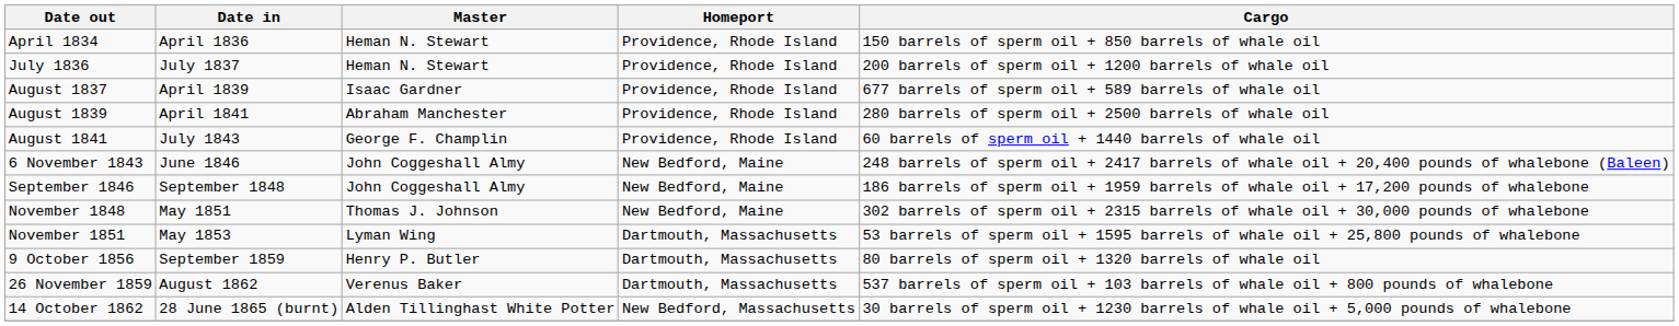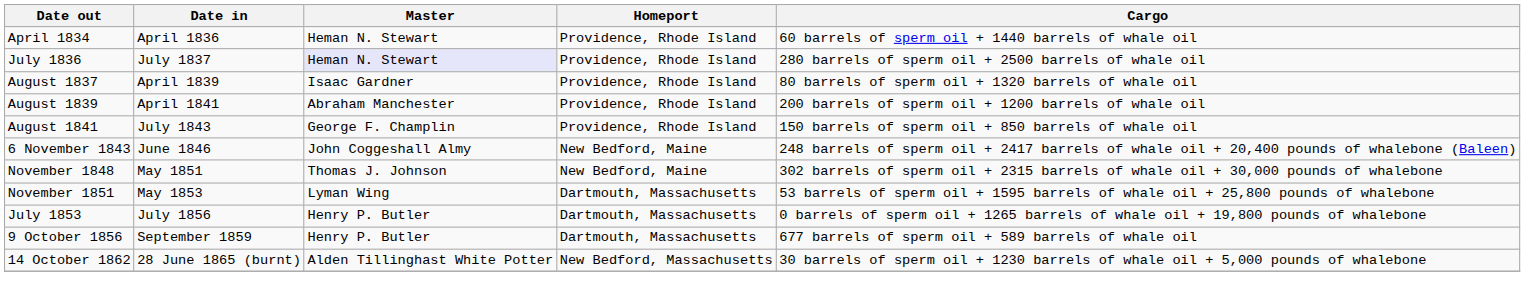April 1834 | Cargo: 150 barrels of sperm oil + 850 barrels of whale oil -> 60 barrels of sperm oil + 1440 barrels of whale oil
July 1836 | Master: no background -> lavender background
July 1836 | Cargo: 200 barrels of sperm oil + 1200 barrels of whale oil -> 280 barrels of sperm oil + 2500 barrels of whale oil
August 1837 | Cargo: 677 barrels of sperm oil + 589 barrels of whale oil -> 80 barrels of sperm oil + 1320 barrels of whale oil
August 1839 | Cargo: 280 barrels of sperm oil + 2500 barrels of whale oil -> 200 barrels of sperm oil + 1200 barrels of whale oil
August 1841 | Cargo: 60 barrels of sperm oil + 1440 barrels of whale oil -> 150 barrels of sperm oil + 850 barrels of whale oil
- row: September 1846 | September 1848 | John Coggeshall Almy | New Bedford, Maine | 186 barrels of sperm oil + 1959 barrels of whale oil + 17,200 pounds of whalebone
+ row: July 1853 | July 1856 | Henry P. Butler | Dartmouth, Massachusetts | 0 barrels of sperm oil + 1265 barrels of whale oil + 19,800 pounds of whalebone
9 October 1856 | Cargo: 80 barrels of sperm oil + 1320 barrels of whale oil -> 677 barrels of sperm oil + 589 barrels of whale oil
- row: 26 November 1859 | August 1862 | Verenus Baker | Dartmouth, Massachusetts | 537 barrels of sperm oil + 103 barrels of whale oil + 800 pounds of whalebone
